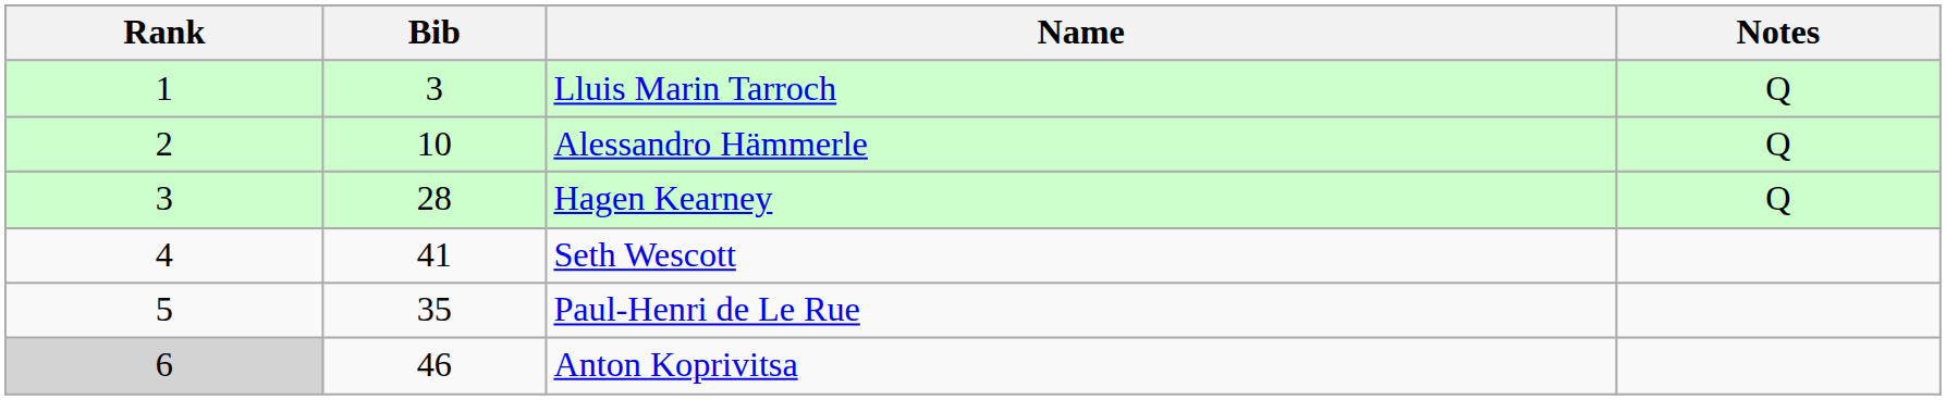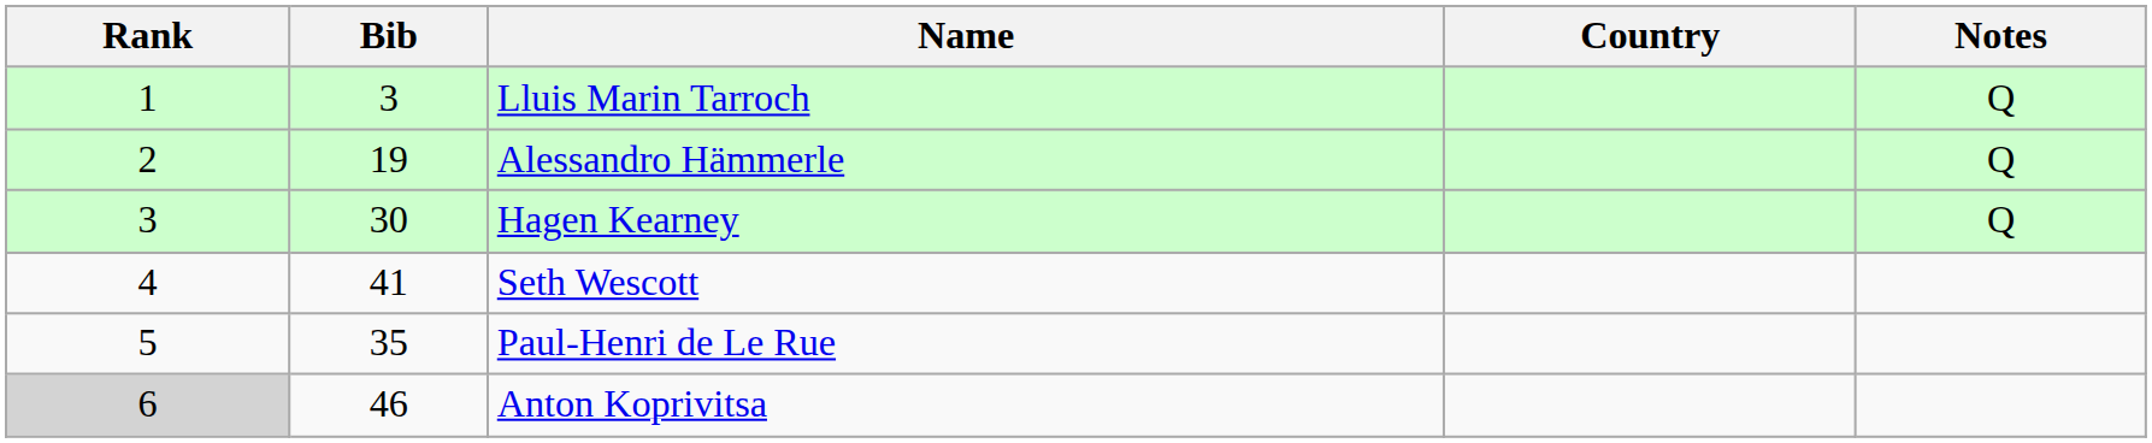+ column: Country
Alessandro Hämmerle | Bib: 10 -> 19
Hagen Kearney | Bib: 28 -> 30
